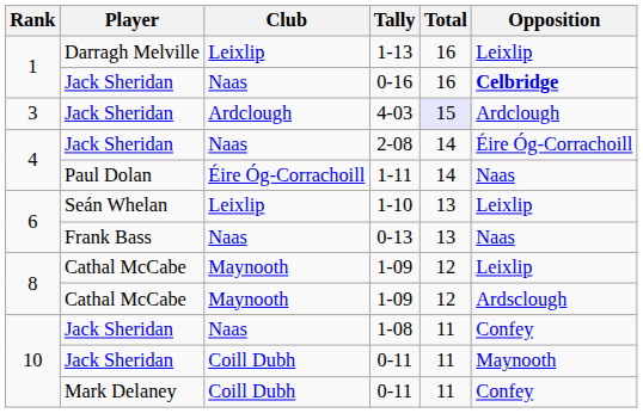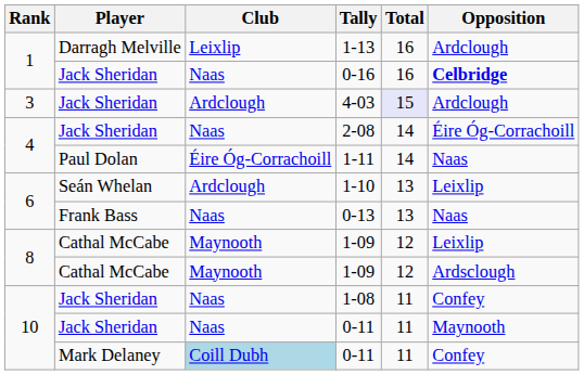1-13 | Opposition: Leixlip -> Ardclough
1-10 | Club: Leixlip -> Ardclough
Jack Sheridan / 0-11 | Club: Coill Dubh -> Naas
Mark Delaney / 0-11 | Club: no background -> lightblue background
